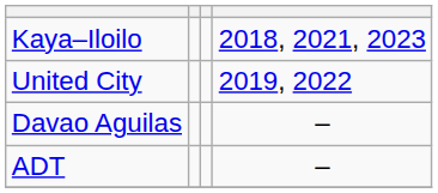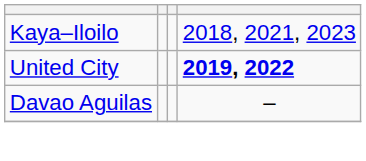United City | column 4: normal -> bold
- row: ADT | –
